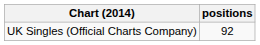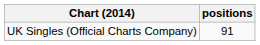UK Singles (Official Charts Company) | positions: 92 -> 91
